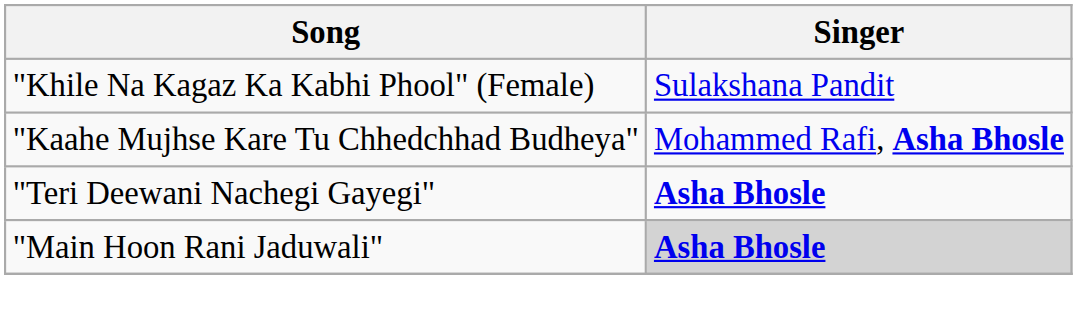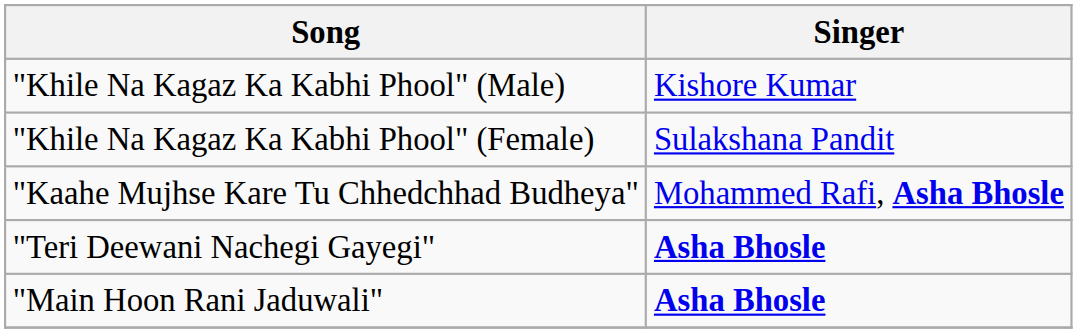+ row: "Khile Na Kagaz Ka Kabhi Phool" (Male) | Kishore Kumar
"Main Hoon Rani Jaduwali" | Singer: lightgrey background -> no background
